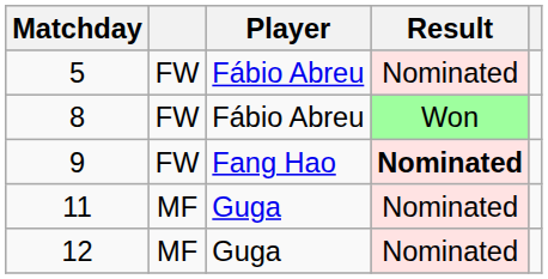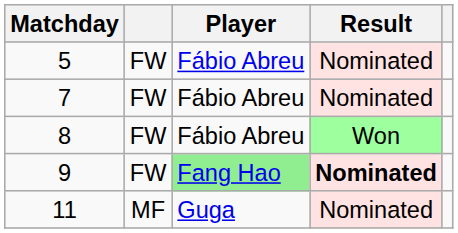+ row: 7 | FW | Fábio Abreu | Nominated
9 | Player: no background -> lightgreen background
- row: 12 | MF | Guga | Nominated
